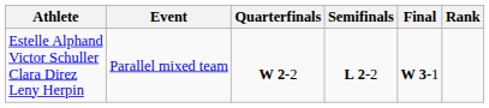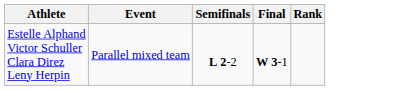- column: Quarterfinals | W 2-2
